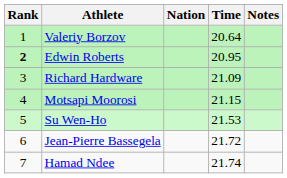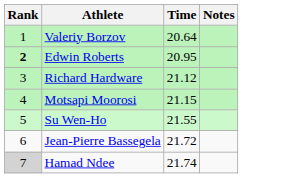- column: Nation
Richard Hardware | Time: 21.09 -> 21.12
Su Wen-Ho | Time: 21.53 -> 21.55
Hamad Ndee | Rank: no background -> lightgrey background
